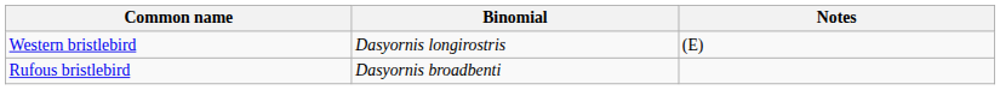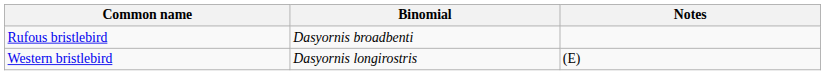rows swapped: Western bristlebird <-> Rufous bristlebird
